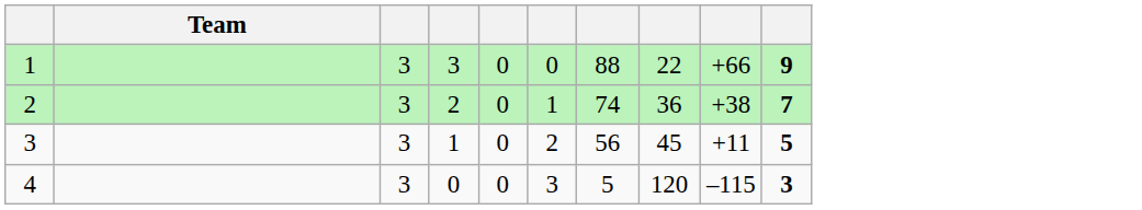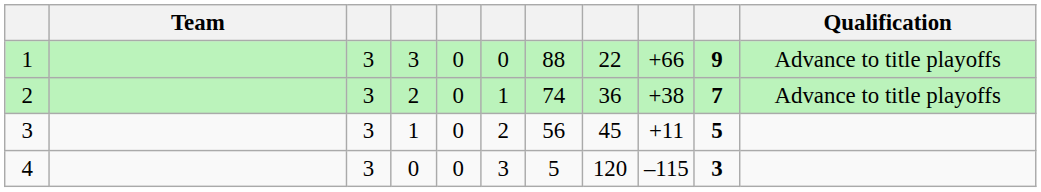+ column: Qualification | Advance to title playoffs | Advance to title playoffs
